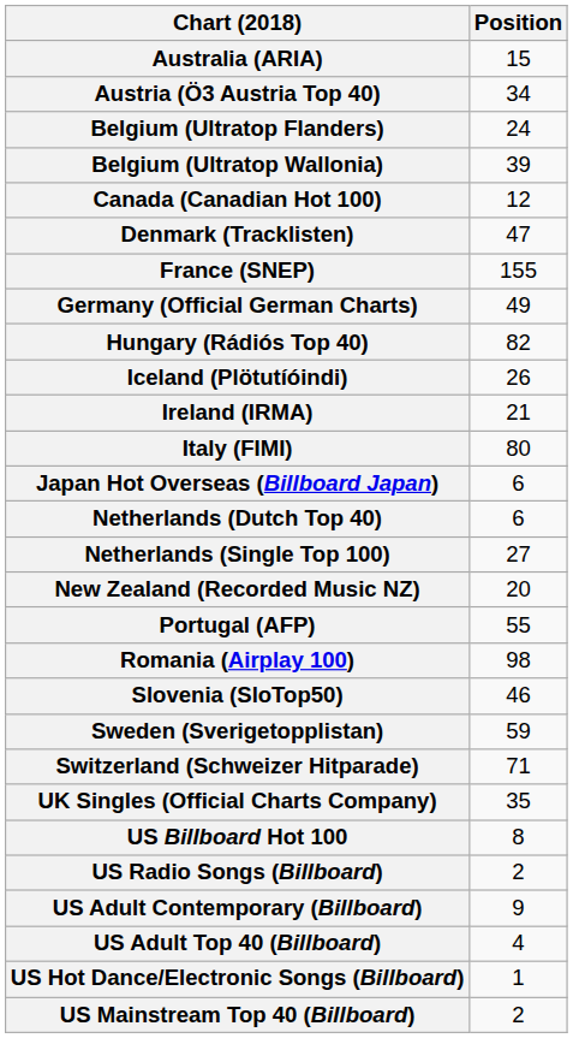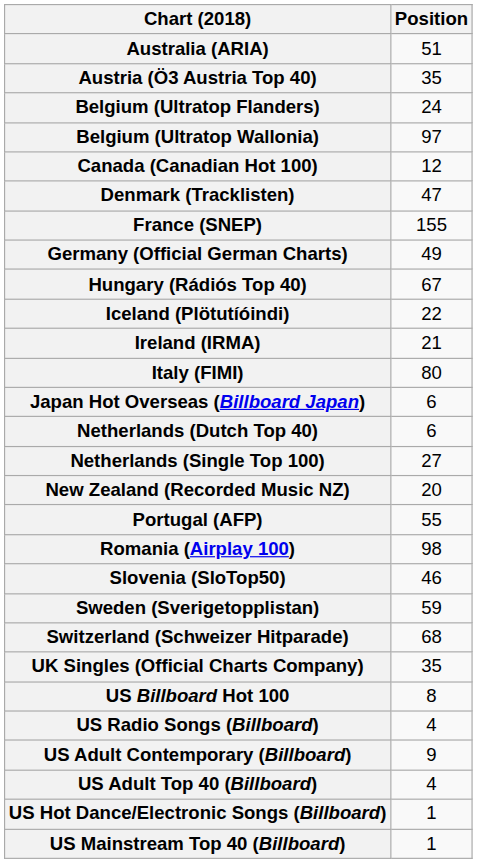Australia (ARIA) | Position: 15 -> 51
Austria (Ö3 Austria Top 40) | Position: 34 -> 35
Belgium (Ultratop Wallonia) | Position: 39 -> 97
Hungary (Rádiós Top 40) | Position: 82 -> 67
Iceland (Plötutíóindi) | Position: 26 -> 22
Switzerland (Schweizer Hitparade) | Position: 71 -> 68
US Radio Songs (Billboard) | Position: 2 -> 4
US Mainstream Top 40 (Billboard) | Position: 2 -> 1
